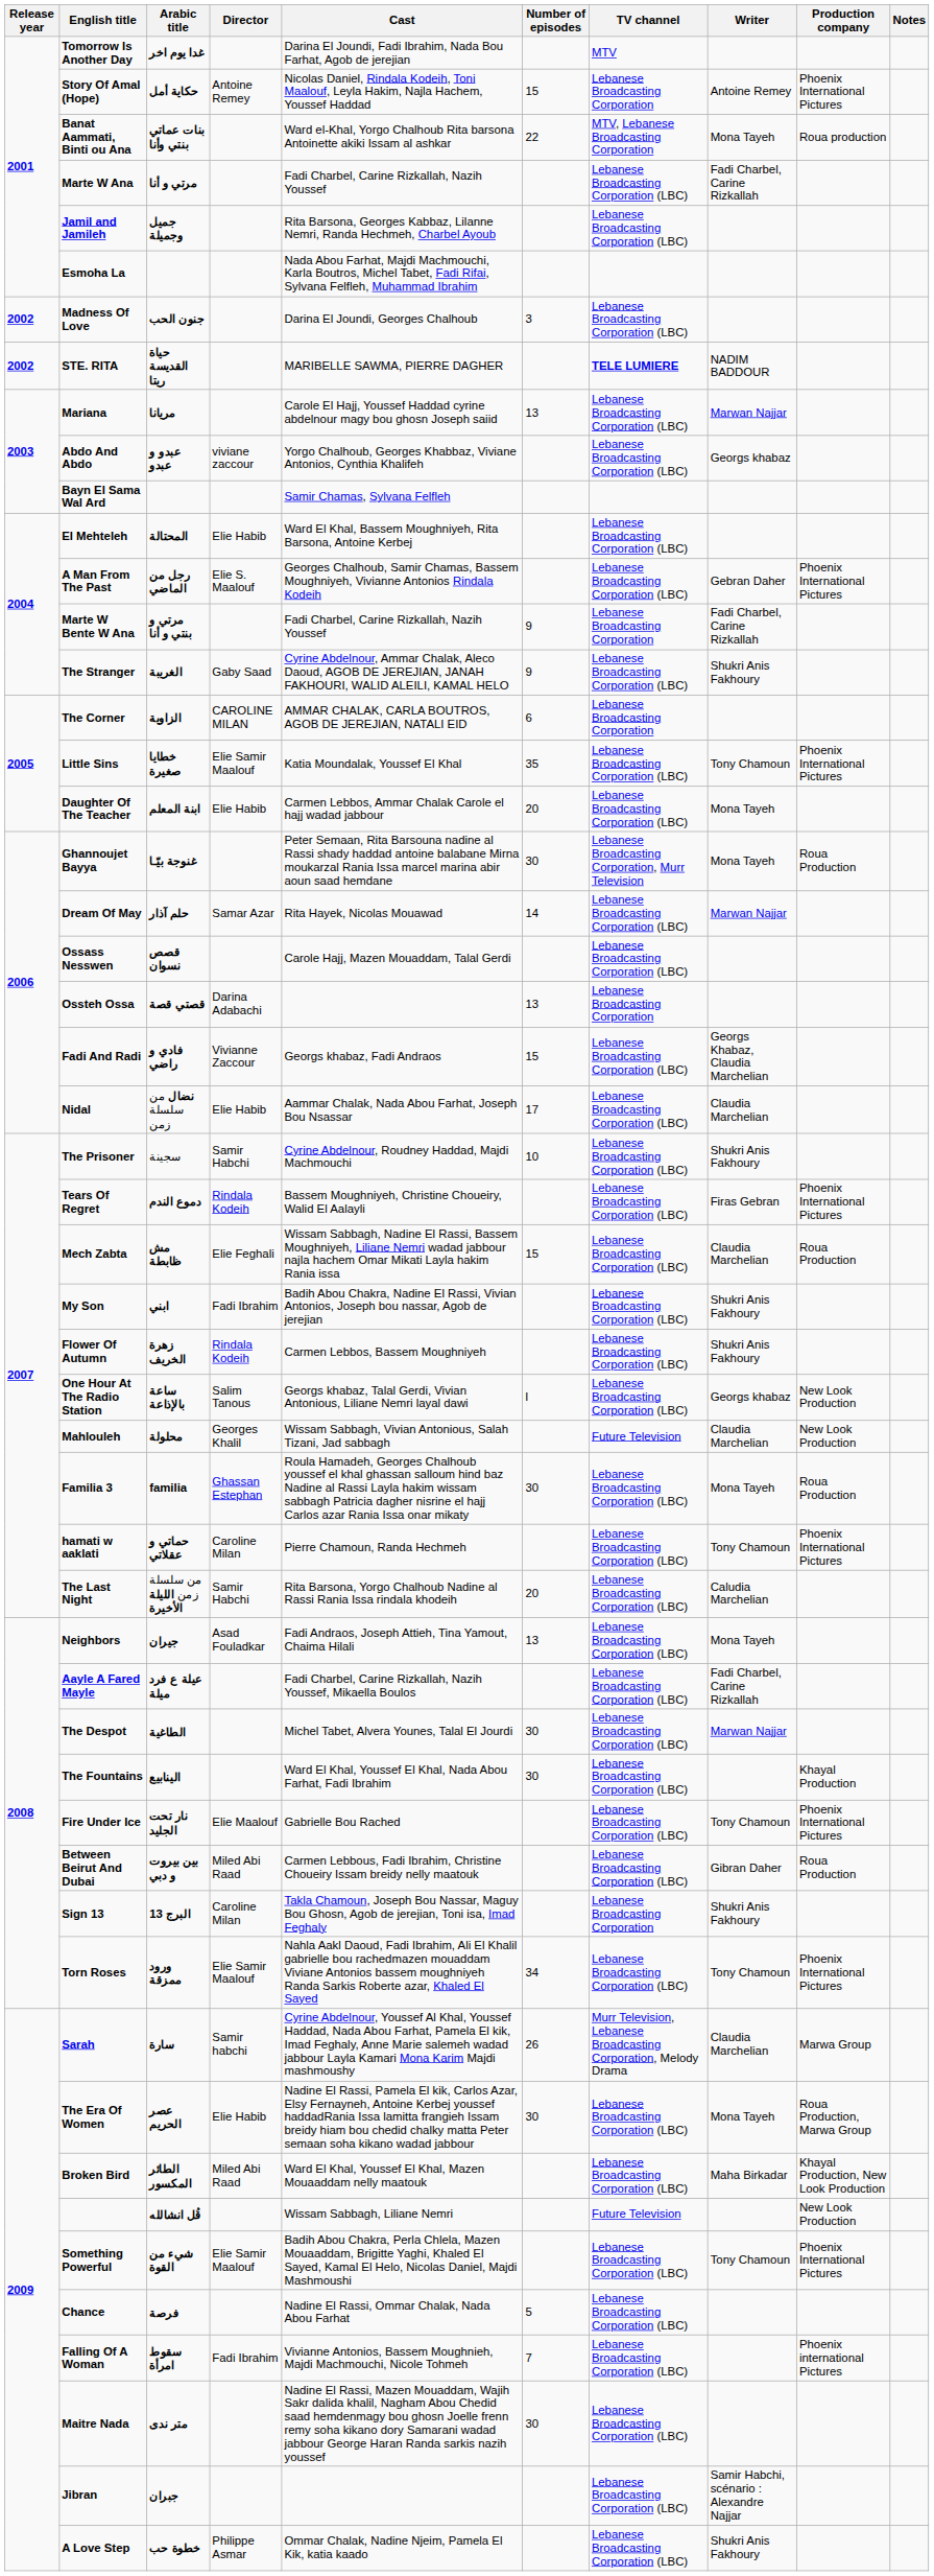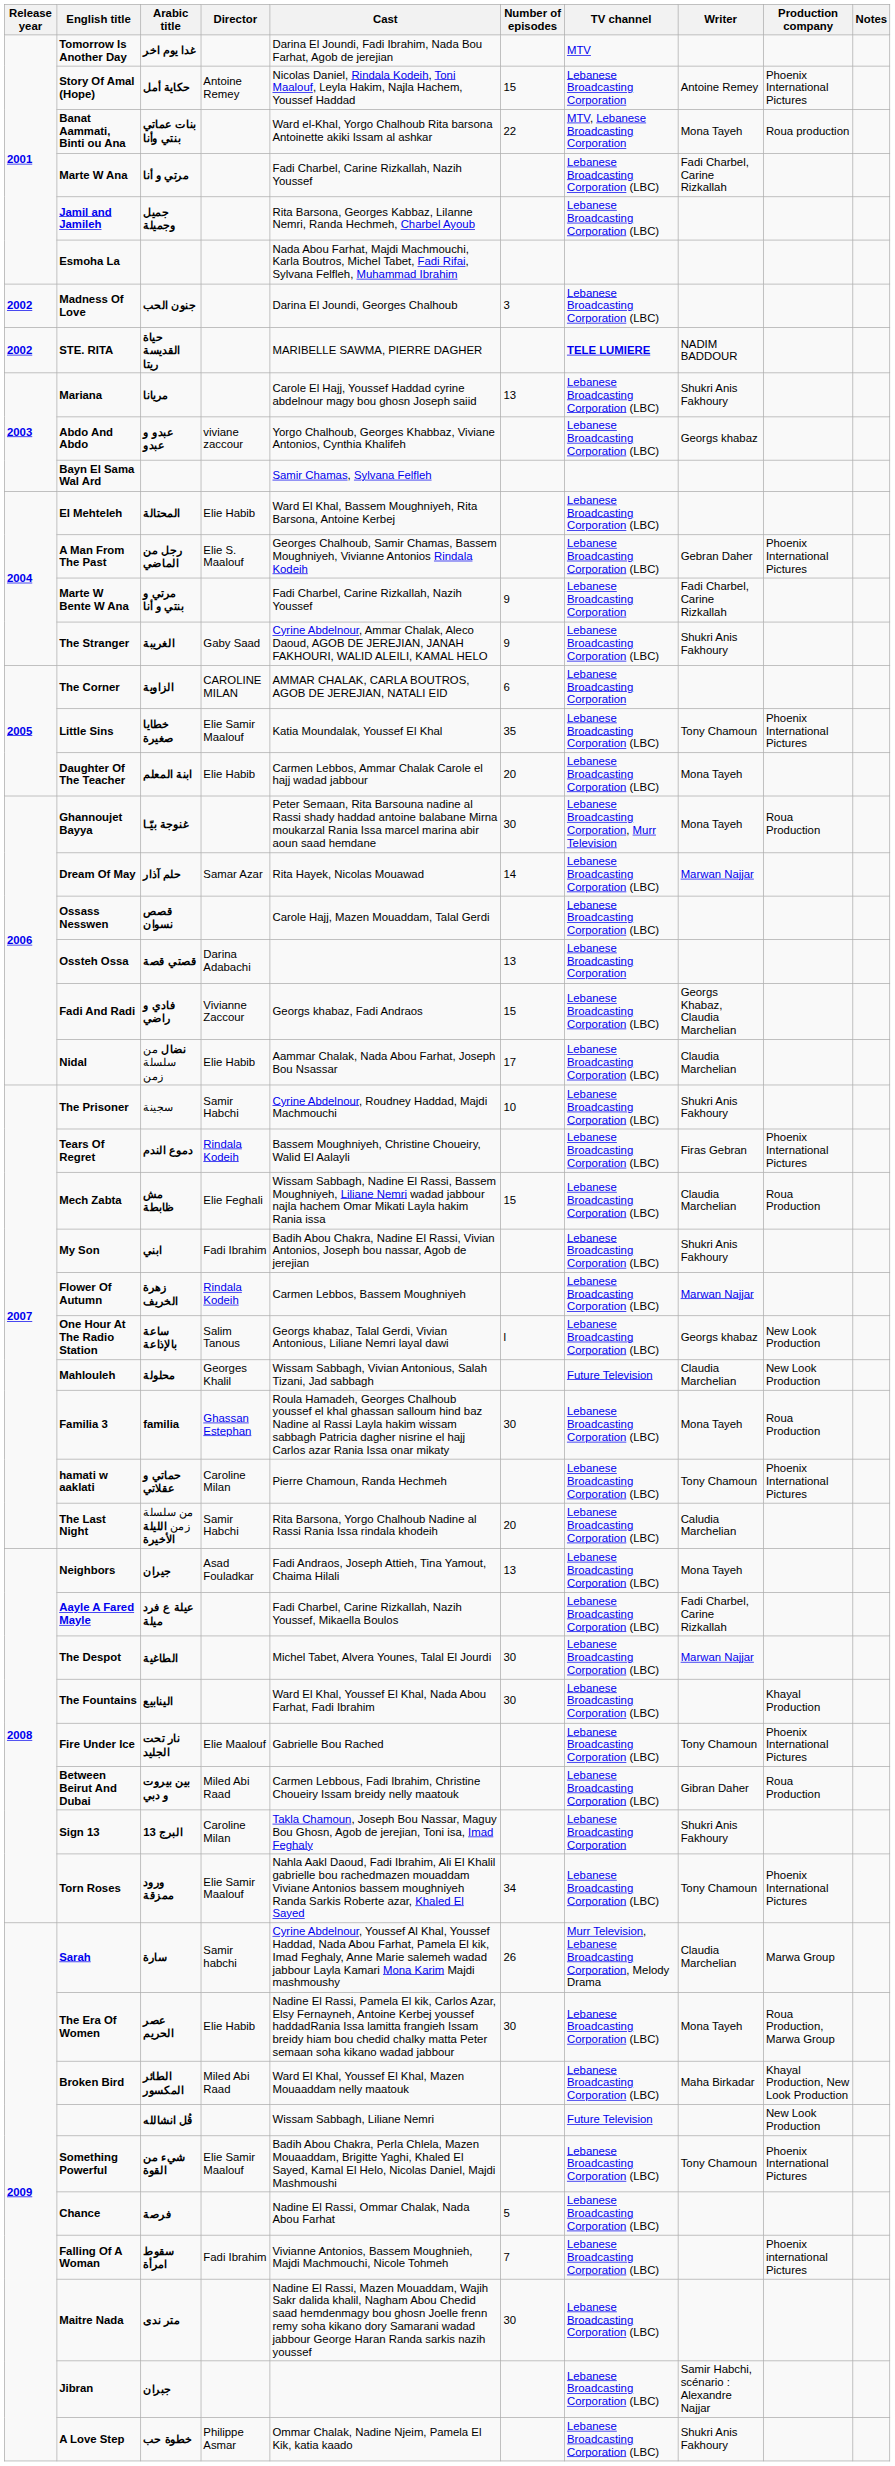Mariana | Writer: Marwan Najjar -> Shukri Anis Fakhoury
Flower Of Autumn | Writer: Shukri Anis Fakhoury -> Marwan Najjar
